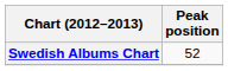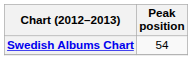Swedish Albums Chart | Peak position: 52 -> 54
